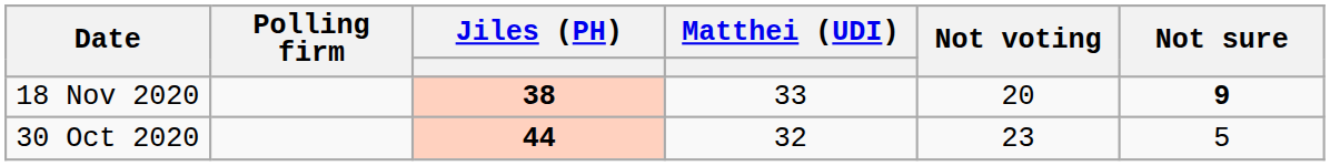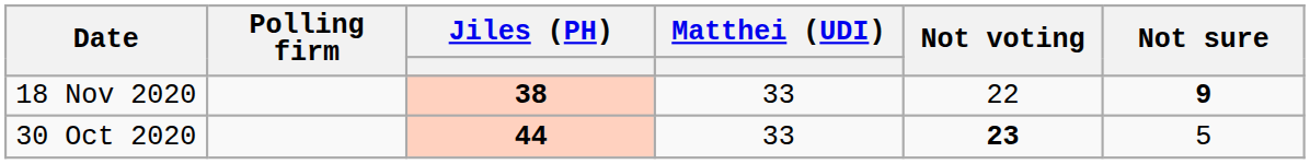18 Nov 2020 | Not voting: 20 -> 22
30 Oct 2020 | Matthei (UDI): 32 -> 33
30 Oct 2020 | Not voting: normal -> bold
